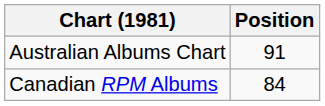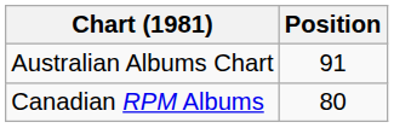Canadian RPM Albums | Position: 84 -> 80
